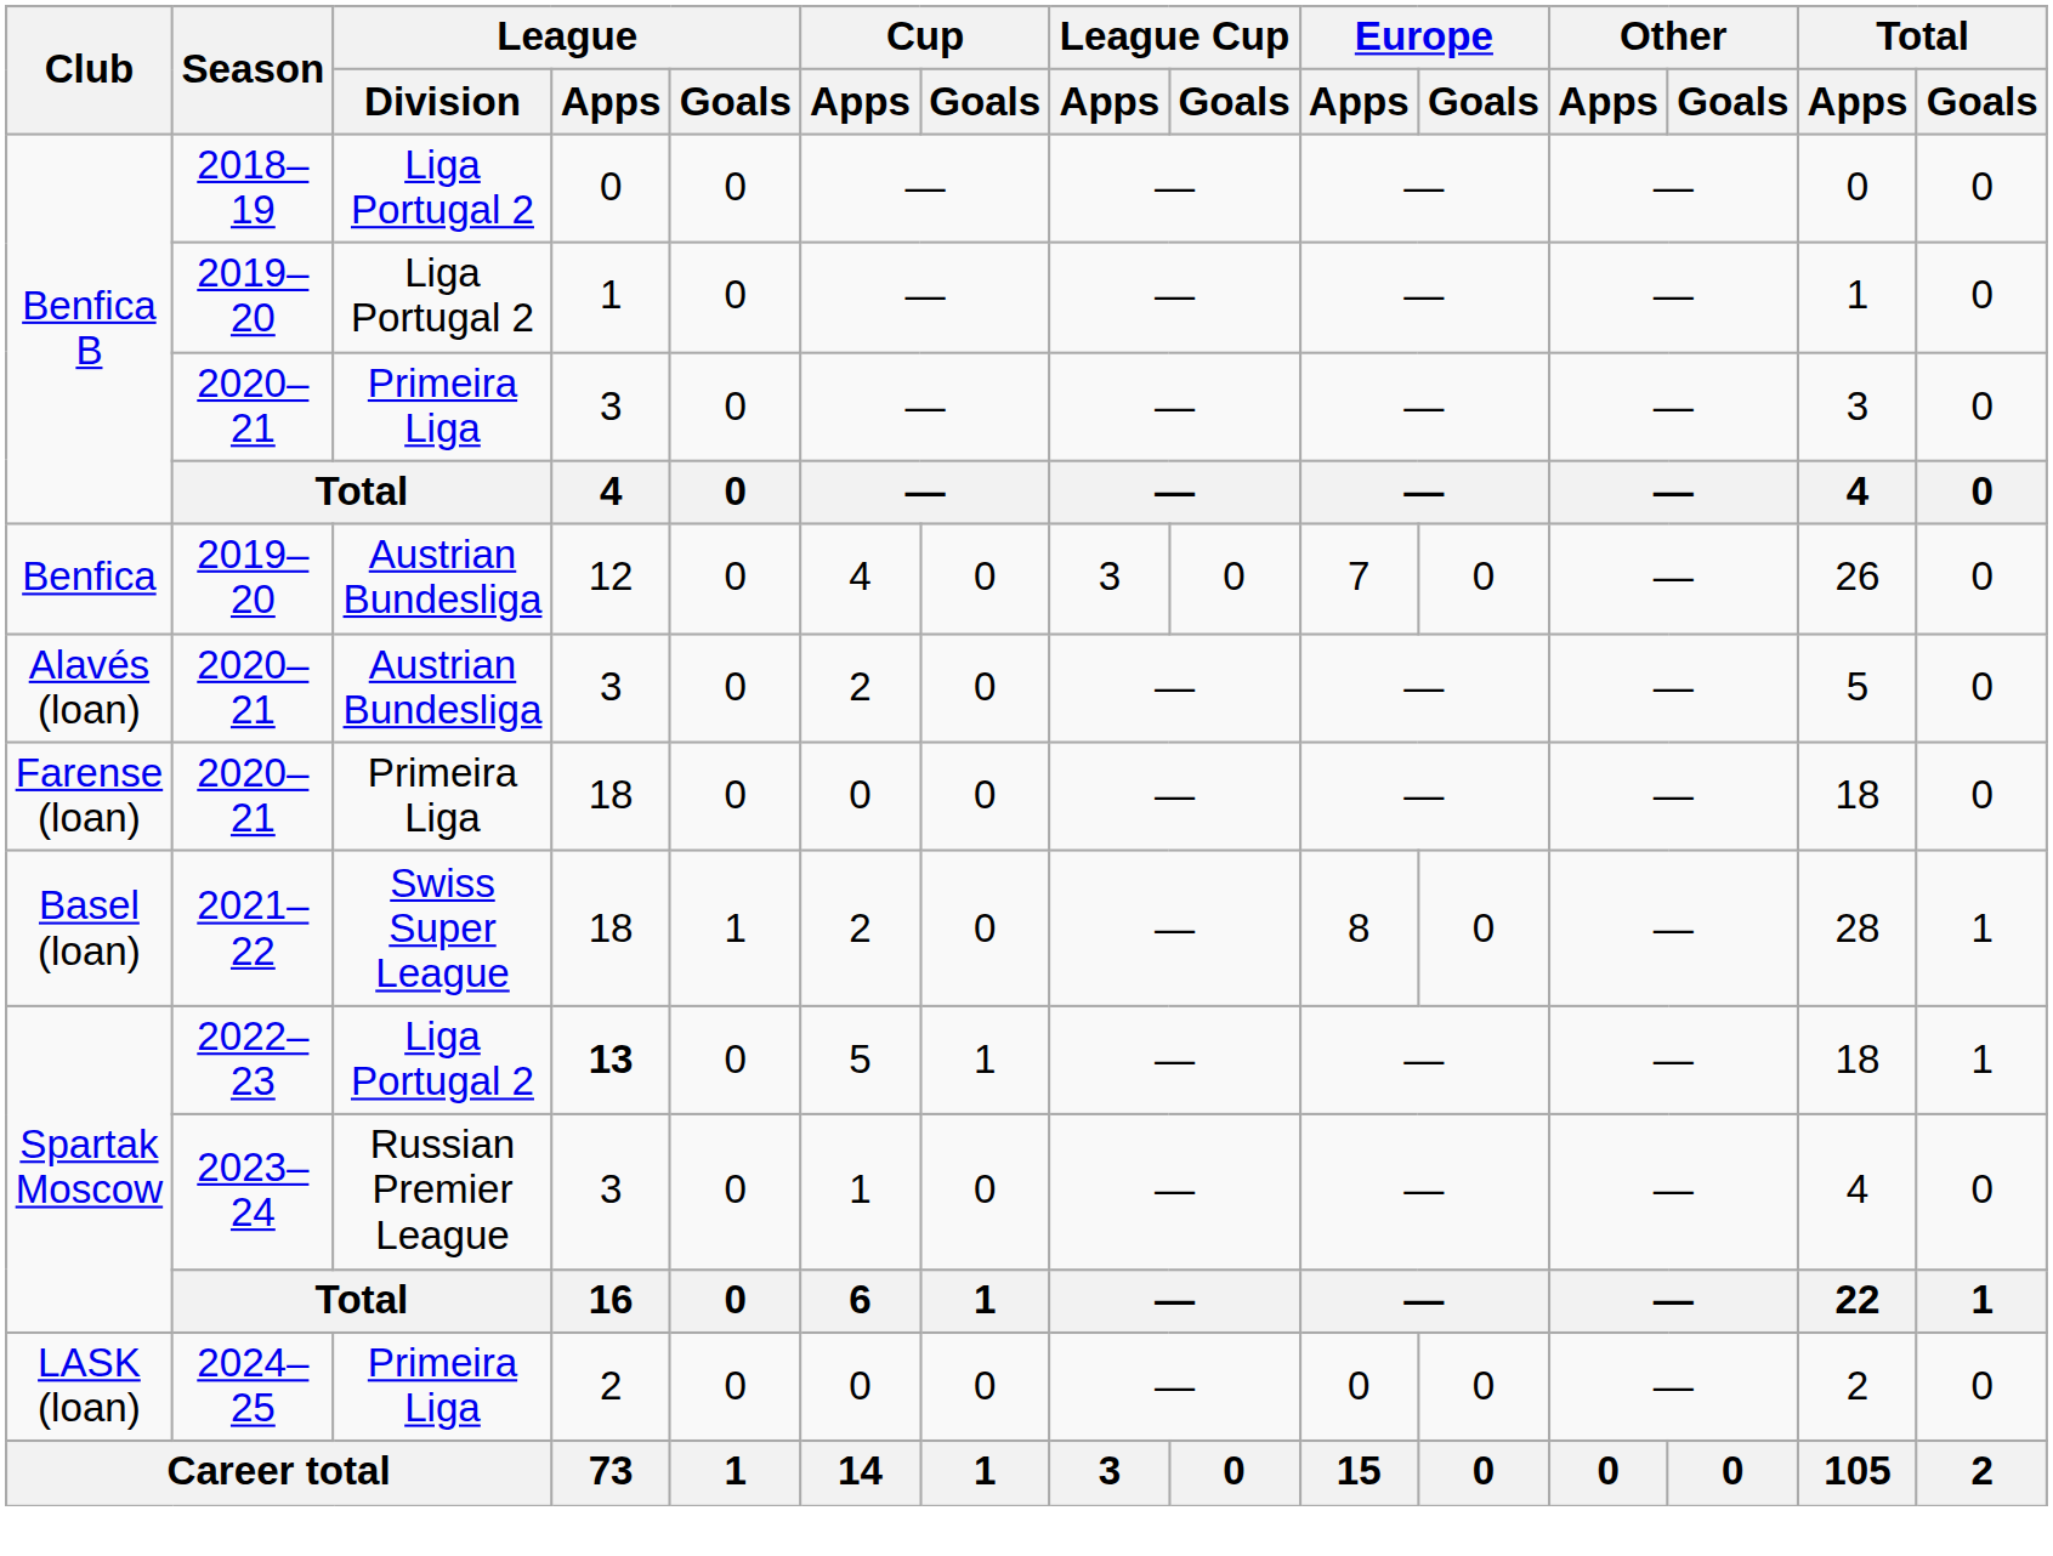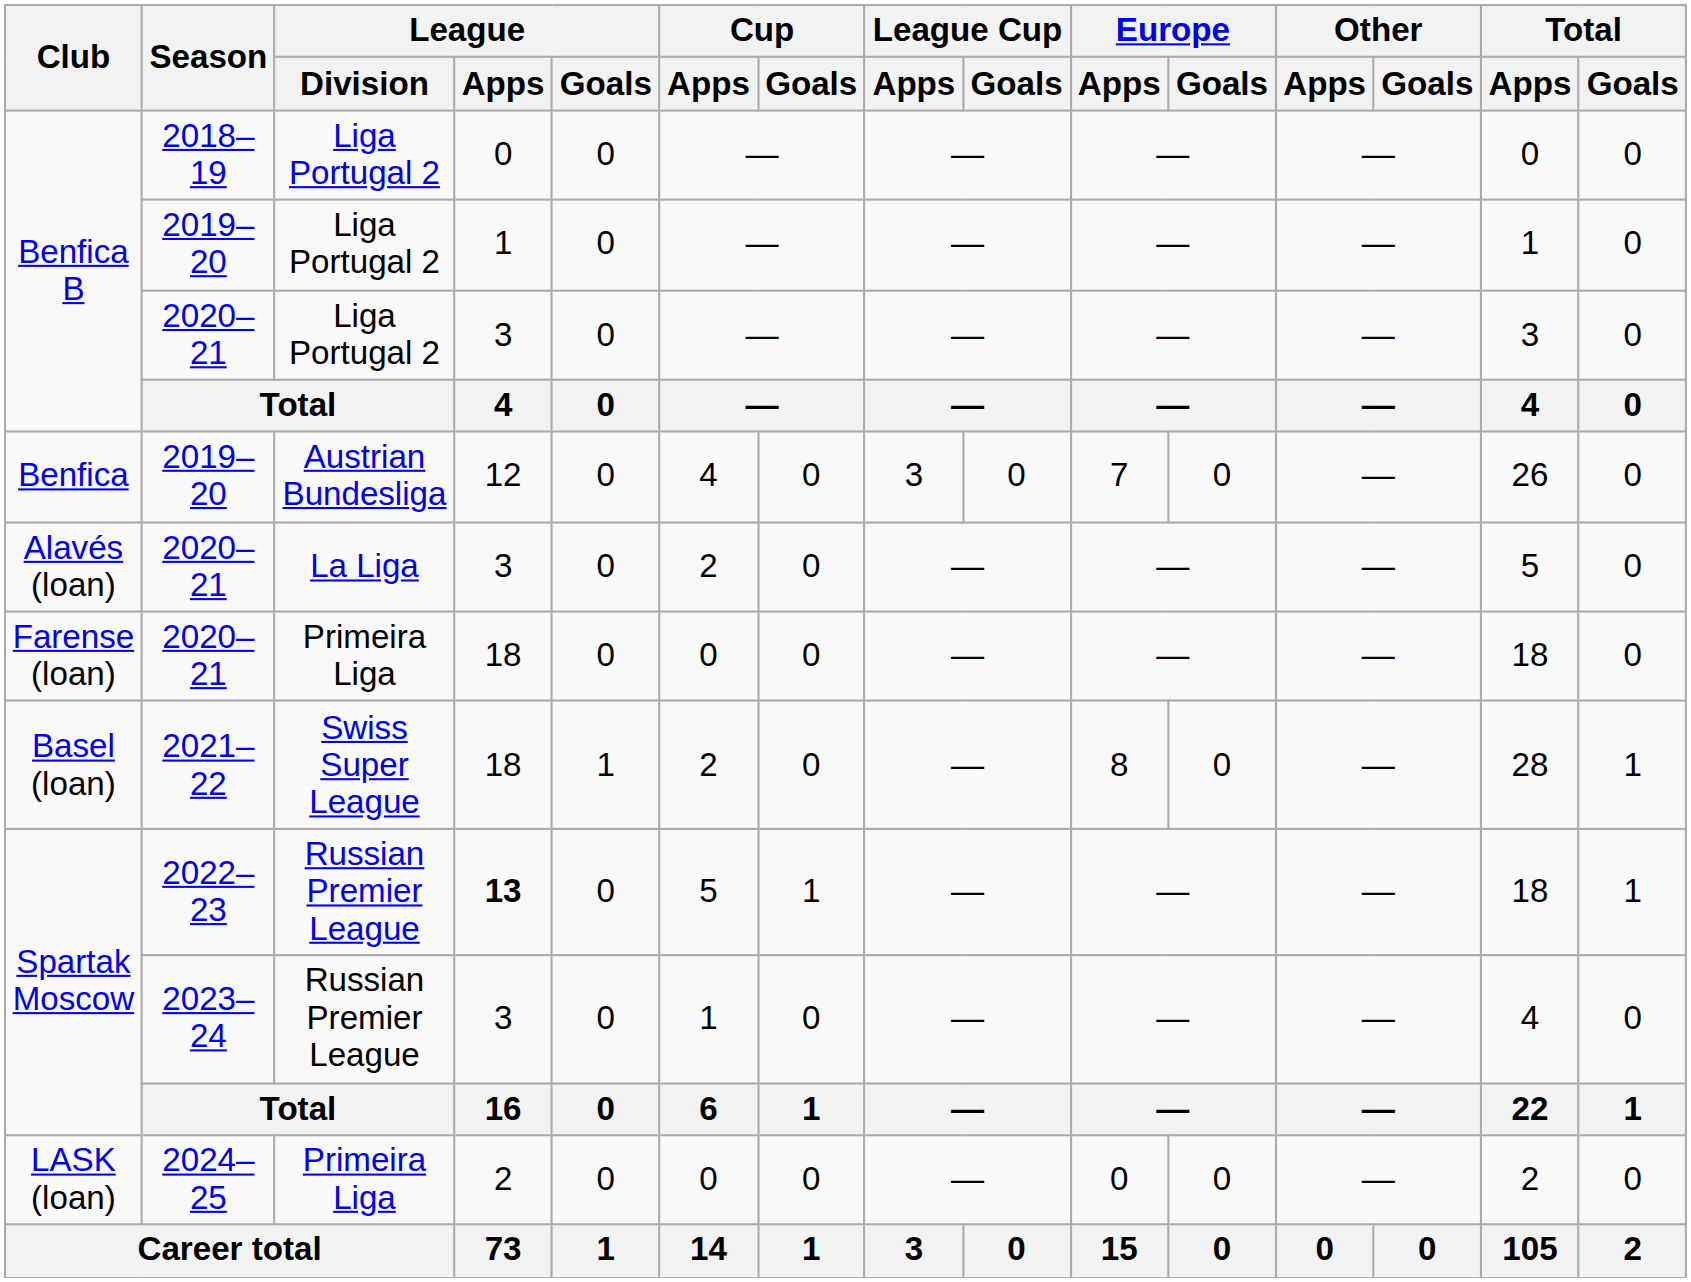Benfica B / 2020–21 | League / Division: Primeira Liga -> Liga Portugal 2
Alavés (loan) | League / Division: Austrian Bundesliga -> La Liga
Spartak Moscow / 2022–23 | League / Division: Liga Portugal 2 -> Russian Premier League
